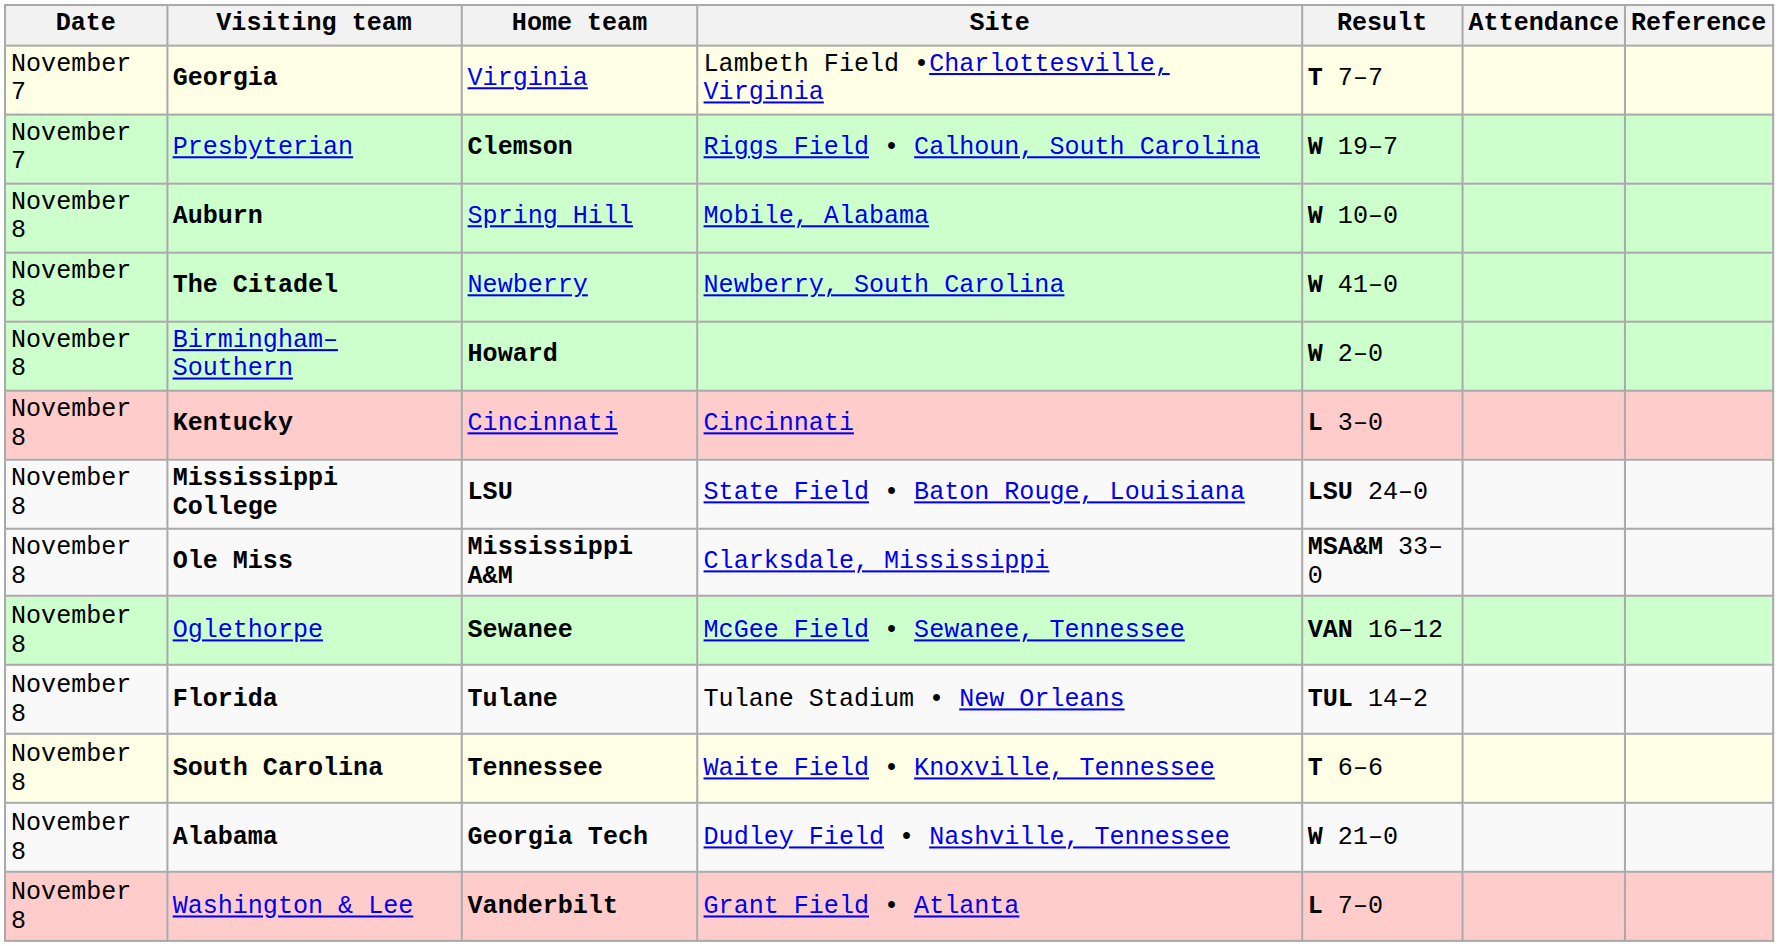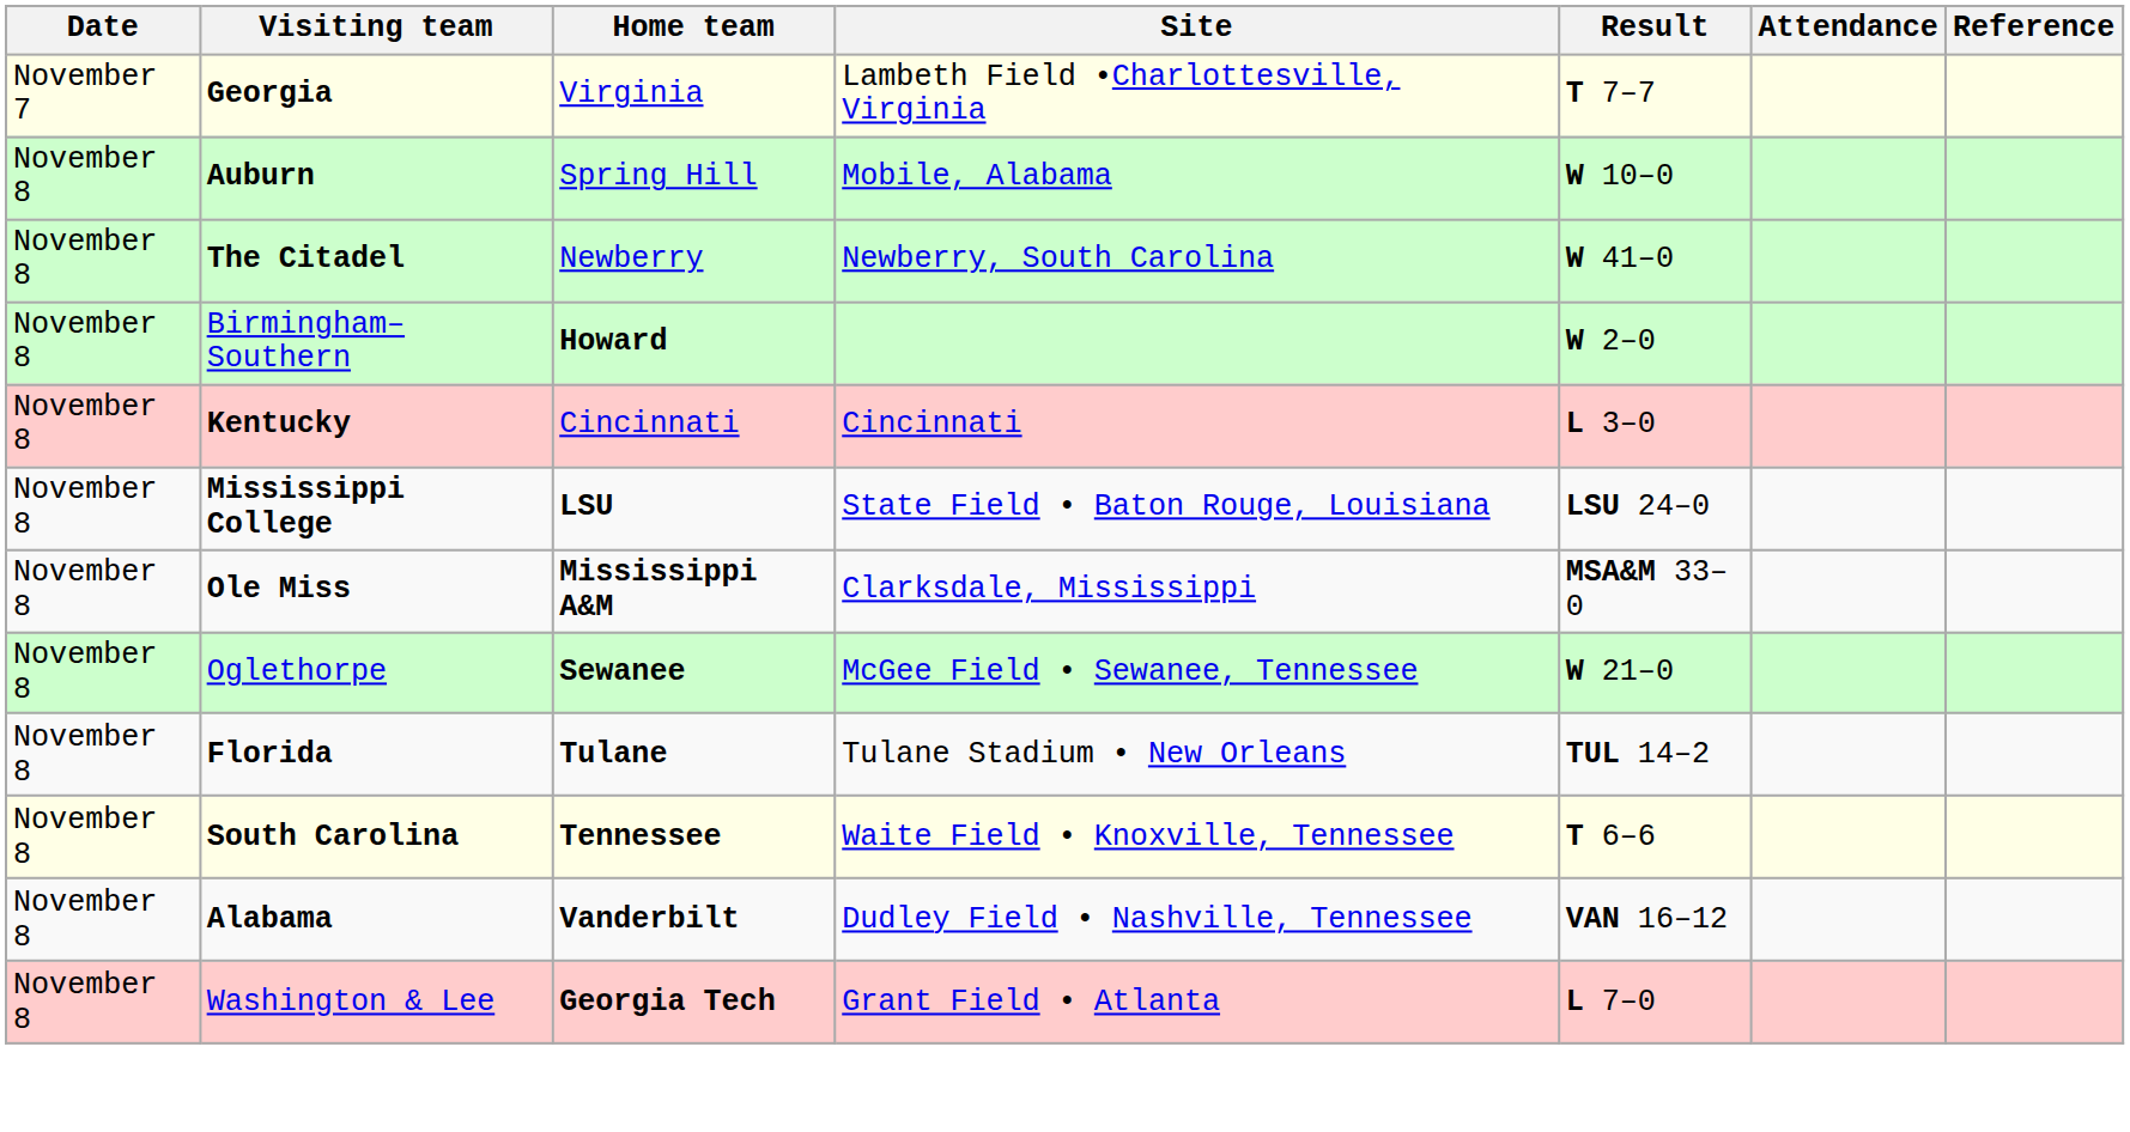- row: November 7 | Presbyterian | Clemson | Riggs Field • Calhoun, South Carolina | W 19–7
Oglethorpe | Result: VAN 16–12 -> W 21–0
Alabama | Home team: Georgia Tech -> Vanderbilt
Alabama | Result: W 21–0 -> VAN 16–12
Washington & Lee | Home team: Vanderbilt -> Georgia Tech
